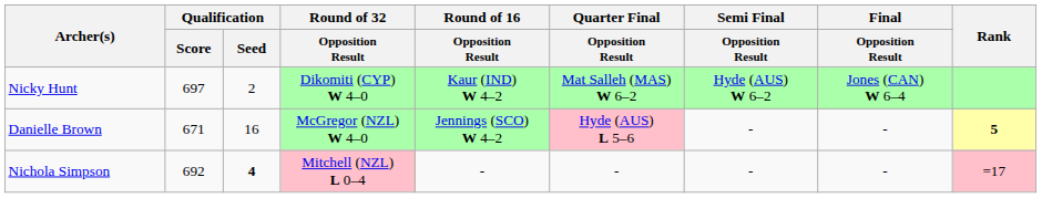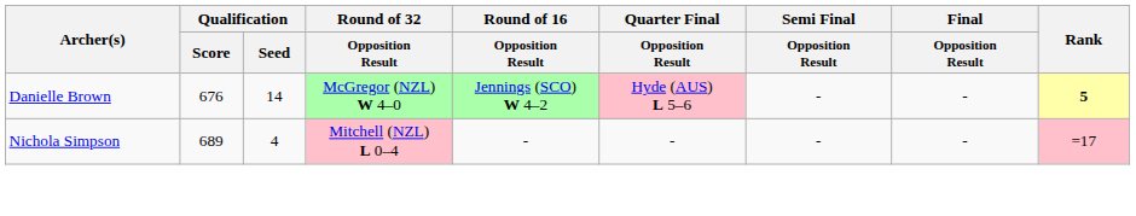- row: Nicky Hunt | 697 | 2 | Dikomiti (CYP) W 4–0 | Kaur (IND) W 4–2 | Mat Salleh (MAS) W 6–2 | Hyde (AUS) W 6–2 | Jones (CAN) W 6–4
Danielle Brown | Qualification / Score: 671 -> 676
Danielle Brown | Qualification / Seed: 16 -> 14
Nichola Simpson | Qualification / Score: 692 -> 689
Nichola Simpson | Qualification / Seed: bold -> normal
